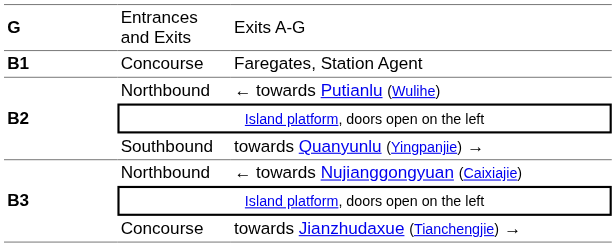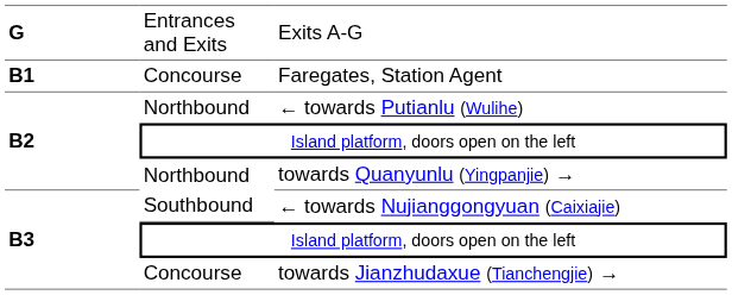towards Quanyunlu (Yingpanjie) → | column 2: Southbound -> Northbound
← towards Nujianggongyuan (Caixiajie) | column 2: Northbound -> Southbound
